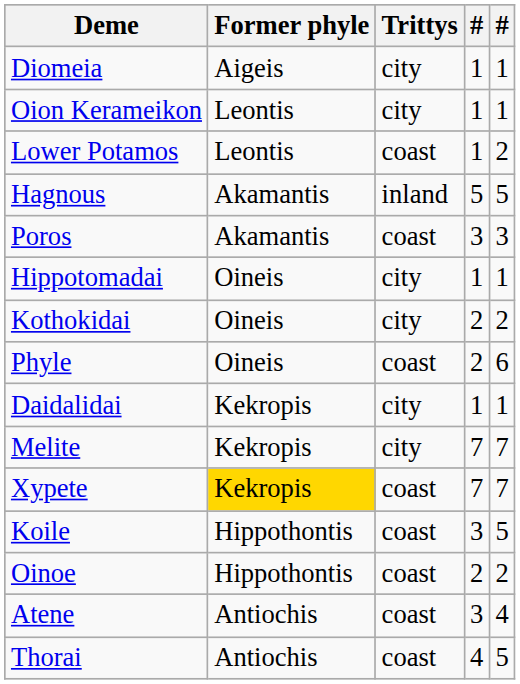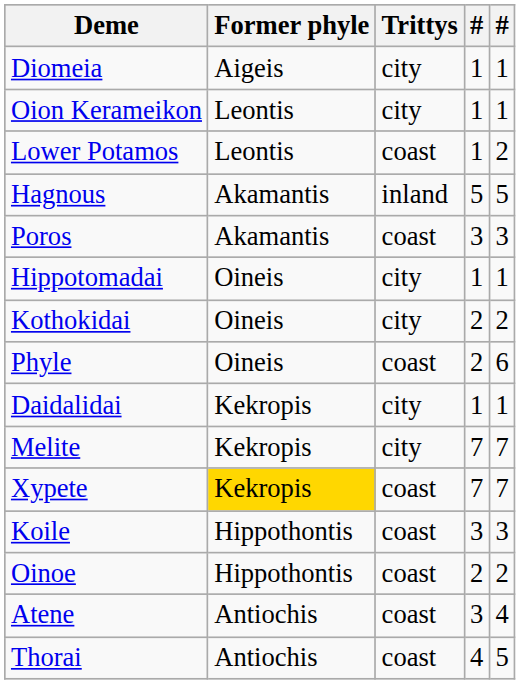Koile | column 5: 5 -> 3
